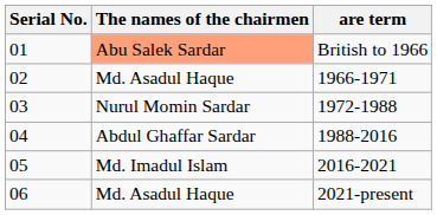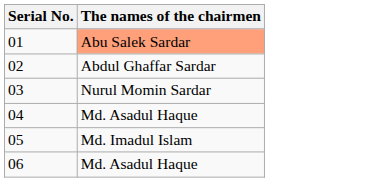- column: are term | British to 1966 | 1966-1971 | 1972-1988 | 1988-2016 | 2016-2021 | 2021-present
02 | The names of the chairmen: Md. Asadul Haque -> Abdul Ghaffar Sardar
04 | The names of the chairmen: Abdul Ghaffar Sardar -> Md. Asadul Haque
